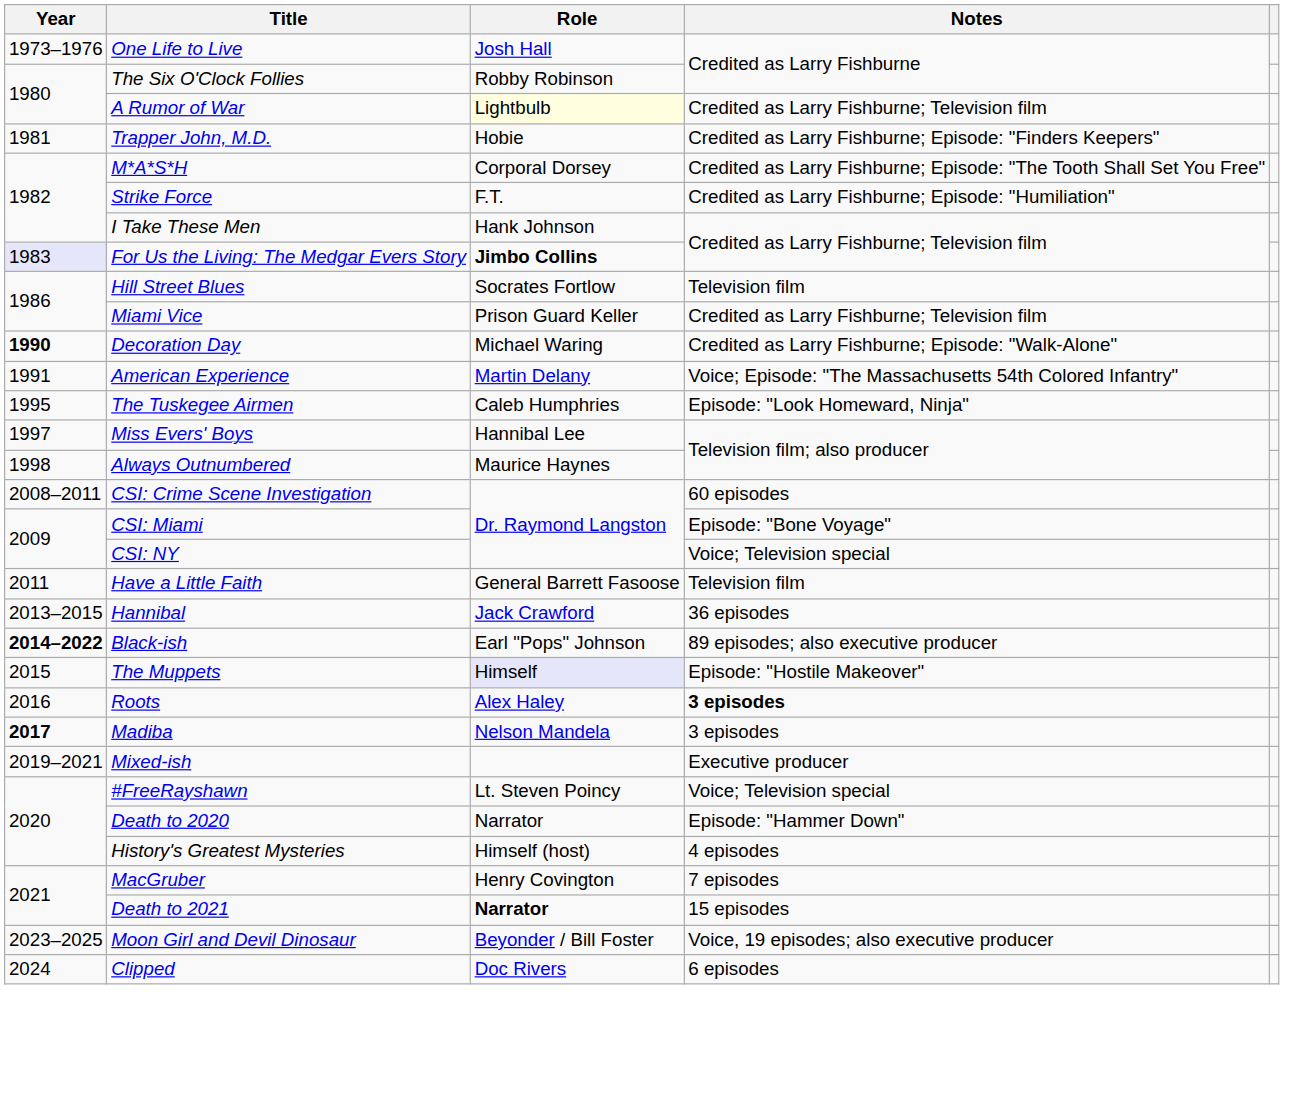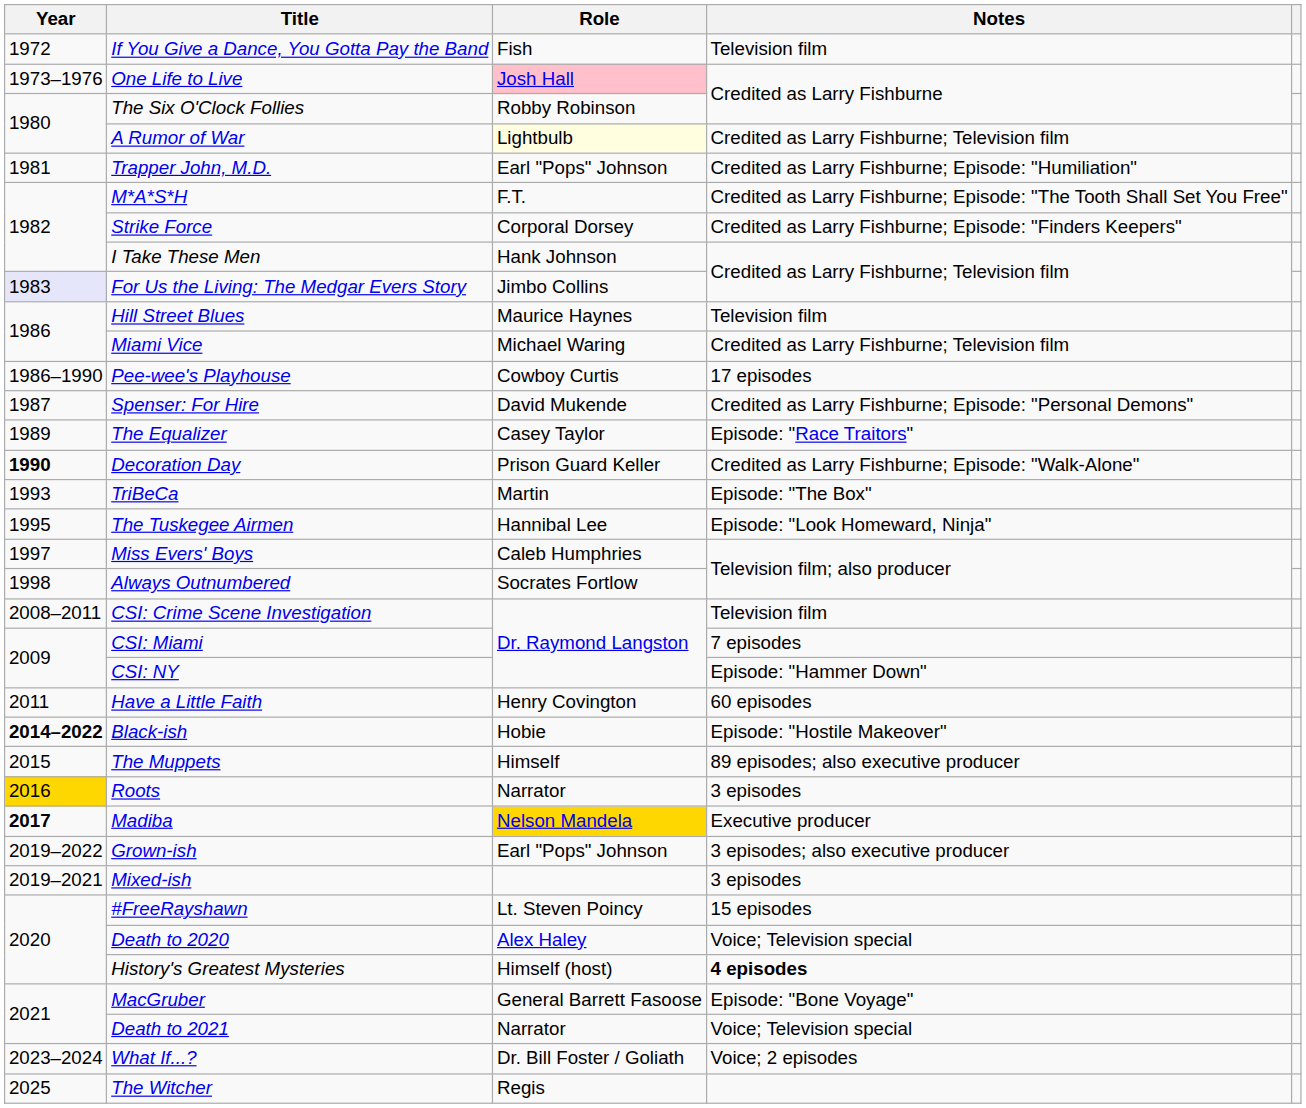+ row: 1972 | If You Give a Dance, You Gotta Pay the Band | Fish | Television film
One Life to Live | Role: no background -> pink background
Trapper John, M.D. | Role: Hobie -> Earl "Pops" Johnson
Trapper John, M.D. | Notes: Credited as Larry Fishburne; Episode: "Finders Keepers" -> Credited as Larry Fishburne; Episode: "Humiliation"
M*A*S*H | Role: Corporal Dorsey -> F.T.
Strike Force | Role: F.T. -> Corporal Dorsey
Strike Force | Notes: Credited as Larry Fishburne; Episode: "Humiliation" -> Credited as Larry Fishburne; Episode: "Finders Keepers"
For Us the Living: The Medgar Evers Story | Role: bold -> normal
Hill Street Blues | Role: Socrates Fortlow -> Maurice Haynes
Miami Vice | Role: Prison Guard Keller -> Michael Waring
+ row: 1986–1990 | Pee-wee's Playhouse | Cowboy Curtis | 17 episodes
+ row: 1987 | Spenser: For Hire | David Mukende | Credited as Larry Fishburne; Episode: "Personal Demons"
+ row: 1989 | The Equalizer | Casey Taylor | Episode: "Race Traitors"
Decoration Day | Role: Michael Waring -> Prison Guard Keller
- row: 1991 | American Experience | Martin Delany | Voice; Episode: "The Massachusetts 54th Colored Infantry"
+ row: 1993 | TriBeCa | Martin | Episode: "The Box"
The Tuskegee Airmen | Role: Caleb Humphries -> Hannibal Lee
Miss Evers' Boys | Role: Hannibal Lee -> Caleb Humphries
Always Outnumbered | Role: Maurice Haynes -> Socrates Fortlow
CSI: Crime Scene Investigation | Notes: 60 episodes -> Television film
CSI: Miami | Notes: Episode: "Bone Voyage" -> 7 episodes
CSI: NY | Notes: Voice; Television special -> Episode: "Hammer Down"
Have a Little Faith | Role: General Barrett Fasoose -> Henry Covington
Have a Little Faith | Notes: Television film -> 60 episodes
- row: 2013–2015 | Hannibal | Jack Crawford | 36 episodes
Black-ish | Role: Earl "Pops" Johnson -> Hobie
Black-ish | Notes: 89 episodes; also executive producer -> Episode: "Hostile Makeover"
The Muppets | Role: lavender background -> no background
The Muppets | Notes: Episode: "Hostile Makeover" -> 89 episodes; also executive producer
Roots | Year: no background -> gold background
Roots | Role: Alex Haley -> Narrator
Roots | Notes: bold -> normal
Madiba | Role: no background -> gold background
Madiba | Notes: 3 episodes -> Executive producer
+ row: 2019–2022 | Grown-ish | Earl "Pops" Johnson | 3 episodes; also executive producer
Mixed-ish | Notes: Executive producer -> 3 episodes
#FreeRayshawn | Notes: Voice; Television special -> 15 episodes
Death to 2020 | Role: Narrator -> Alex Haley
Death to 2020 | Notes: Episode: "Hammer Down" -> Voice; Television special
History's Greatest Mysteries | Notes: normal -> bold
MacGruber | Role: Henry Covington -> General Barrett Fasoose
MacGruber | Notes: 7 episodes -> Episode: "Bone Voyage"
Death to 2021 | Role: bold -> normal
Death to 2021 | Notes: 15 episodes -> Voice; Television special
- row: 2023–2025 | Moon Girl and Devil Dinosaur | Beyonder / Bill Foster | Voice, 19 episodes; also executive producer
+ row: 2023–2024 | What If...? | Dr. Bill Foster / Goliath | Voice; 2 episodes
- row: 2024 | Clipped | Doc Rivers | 6 episodes
+ row: 2025 | The Witcher | Regis
